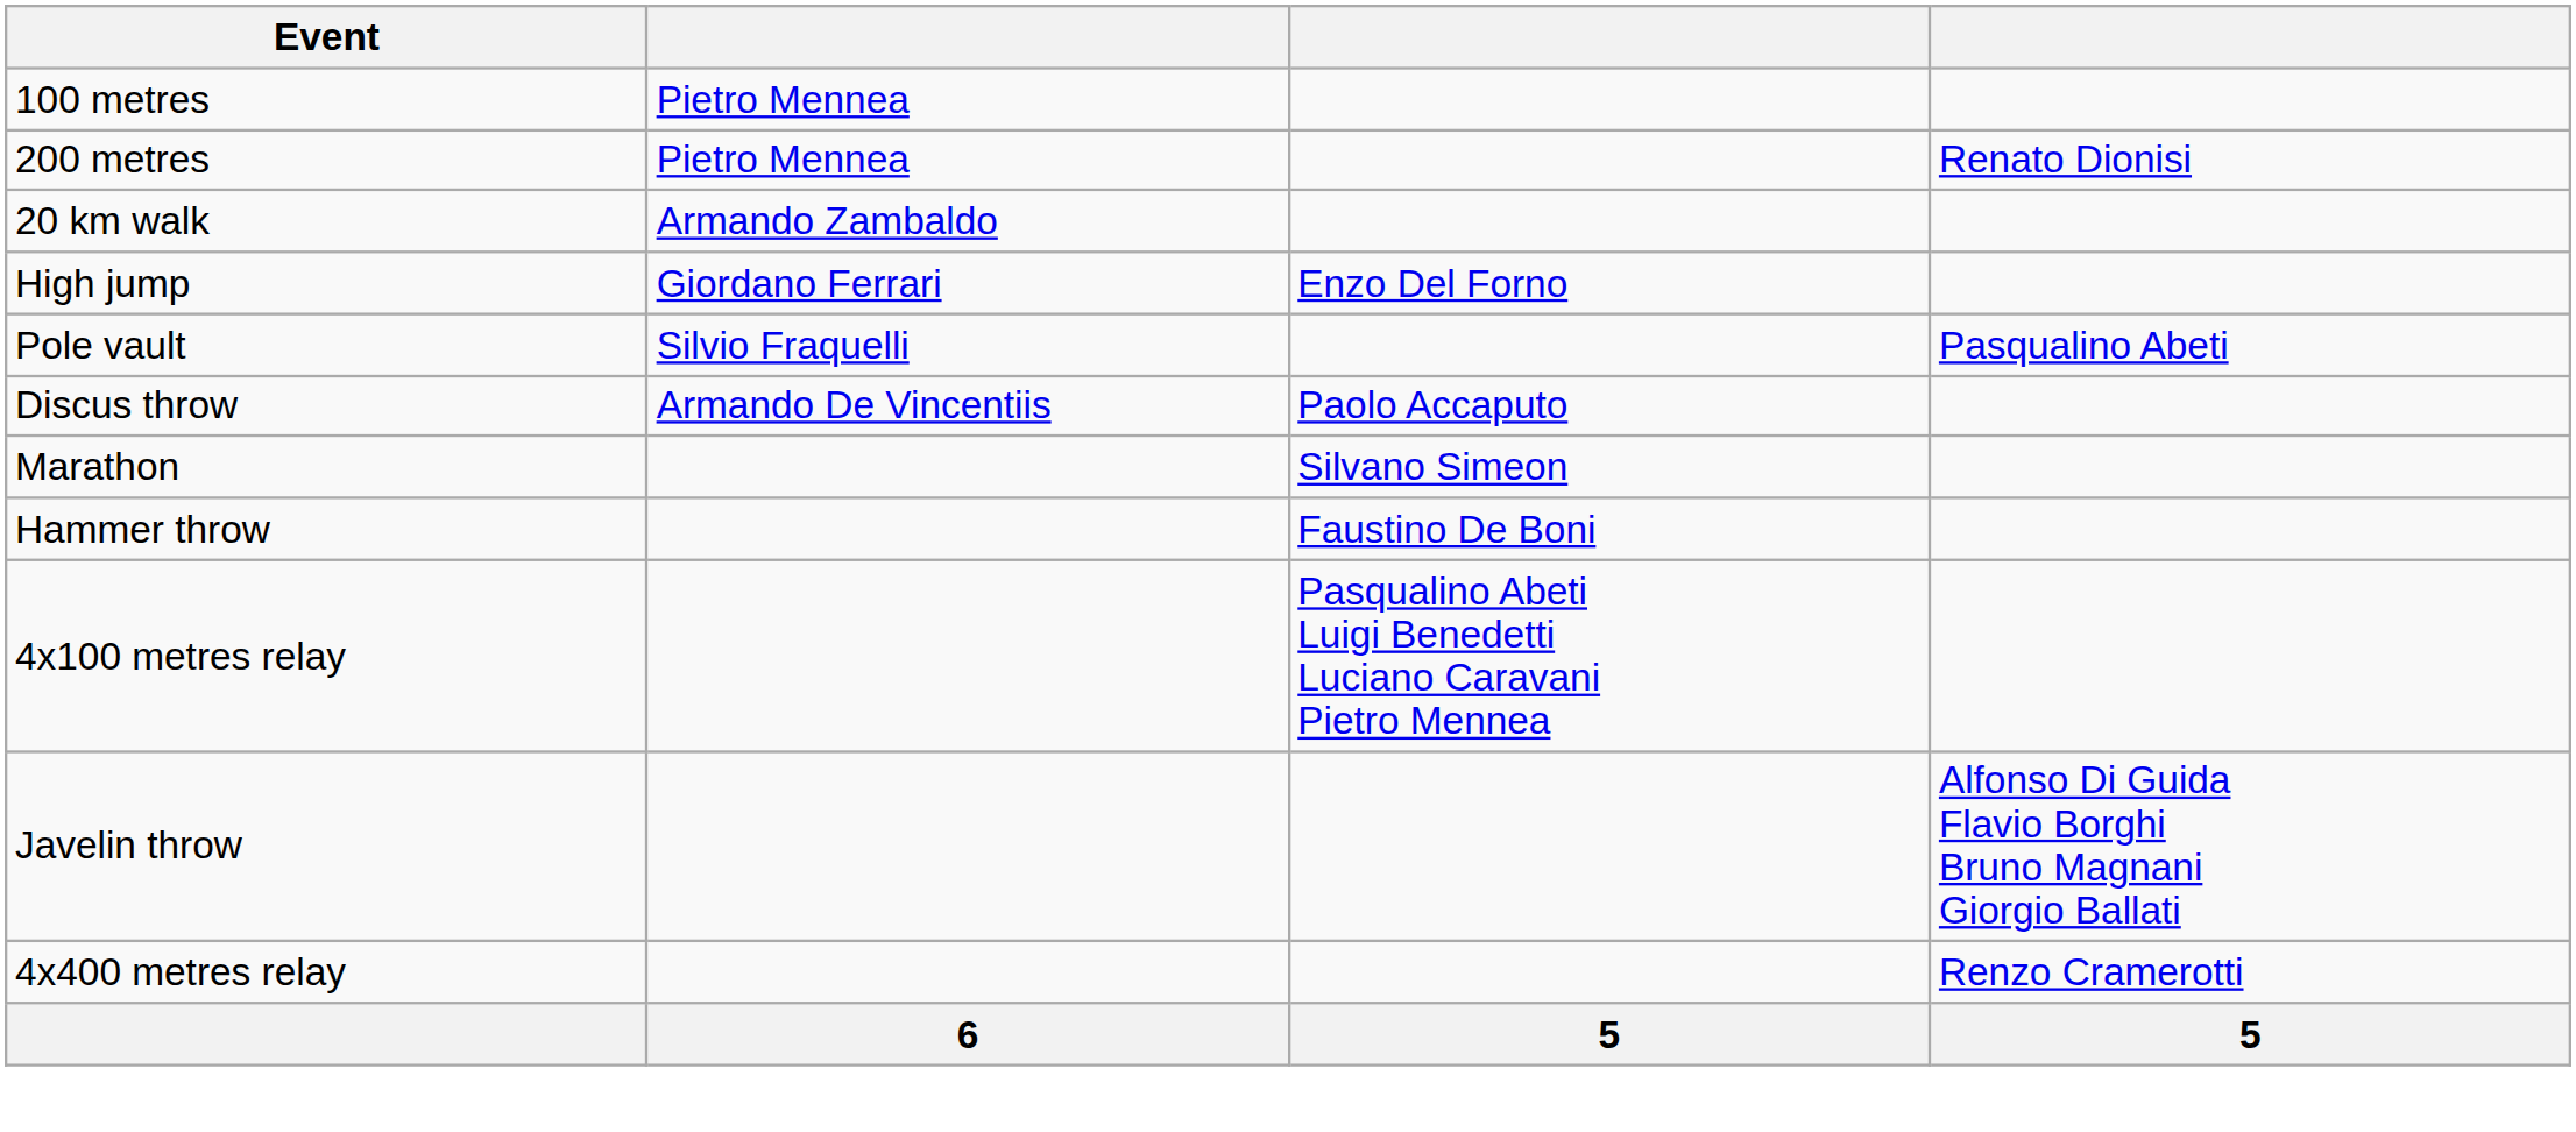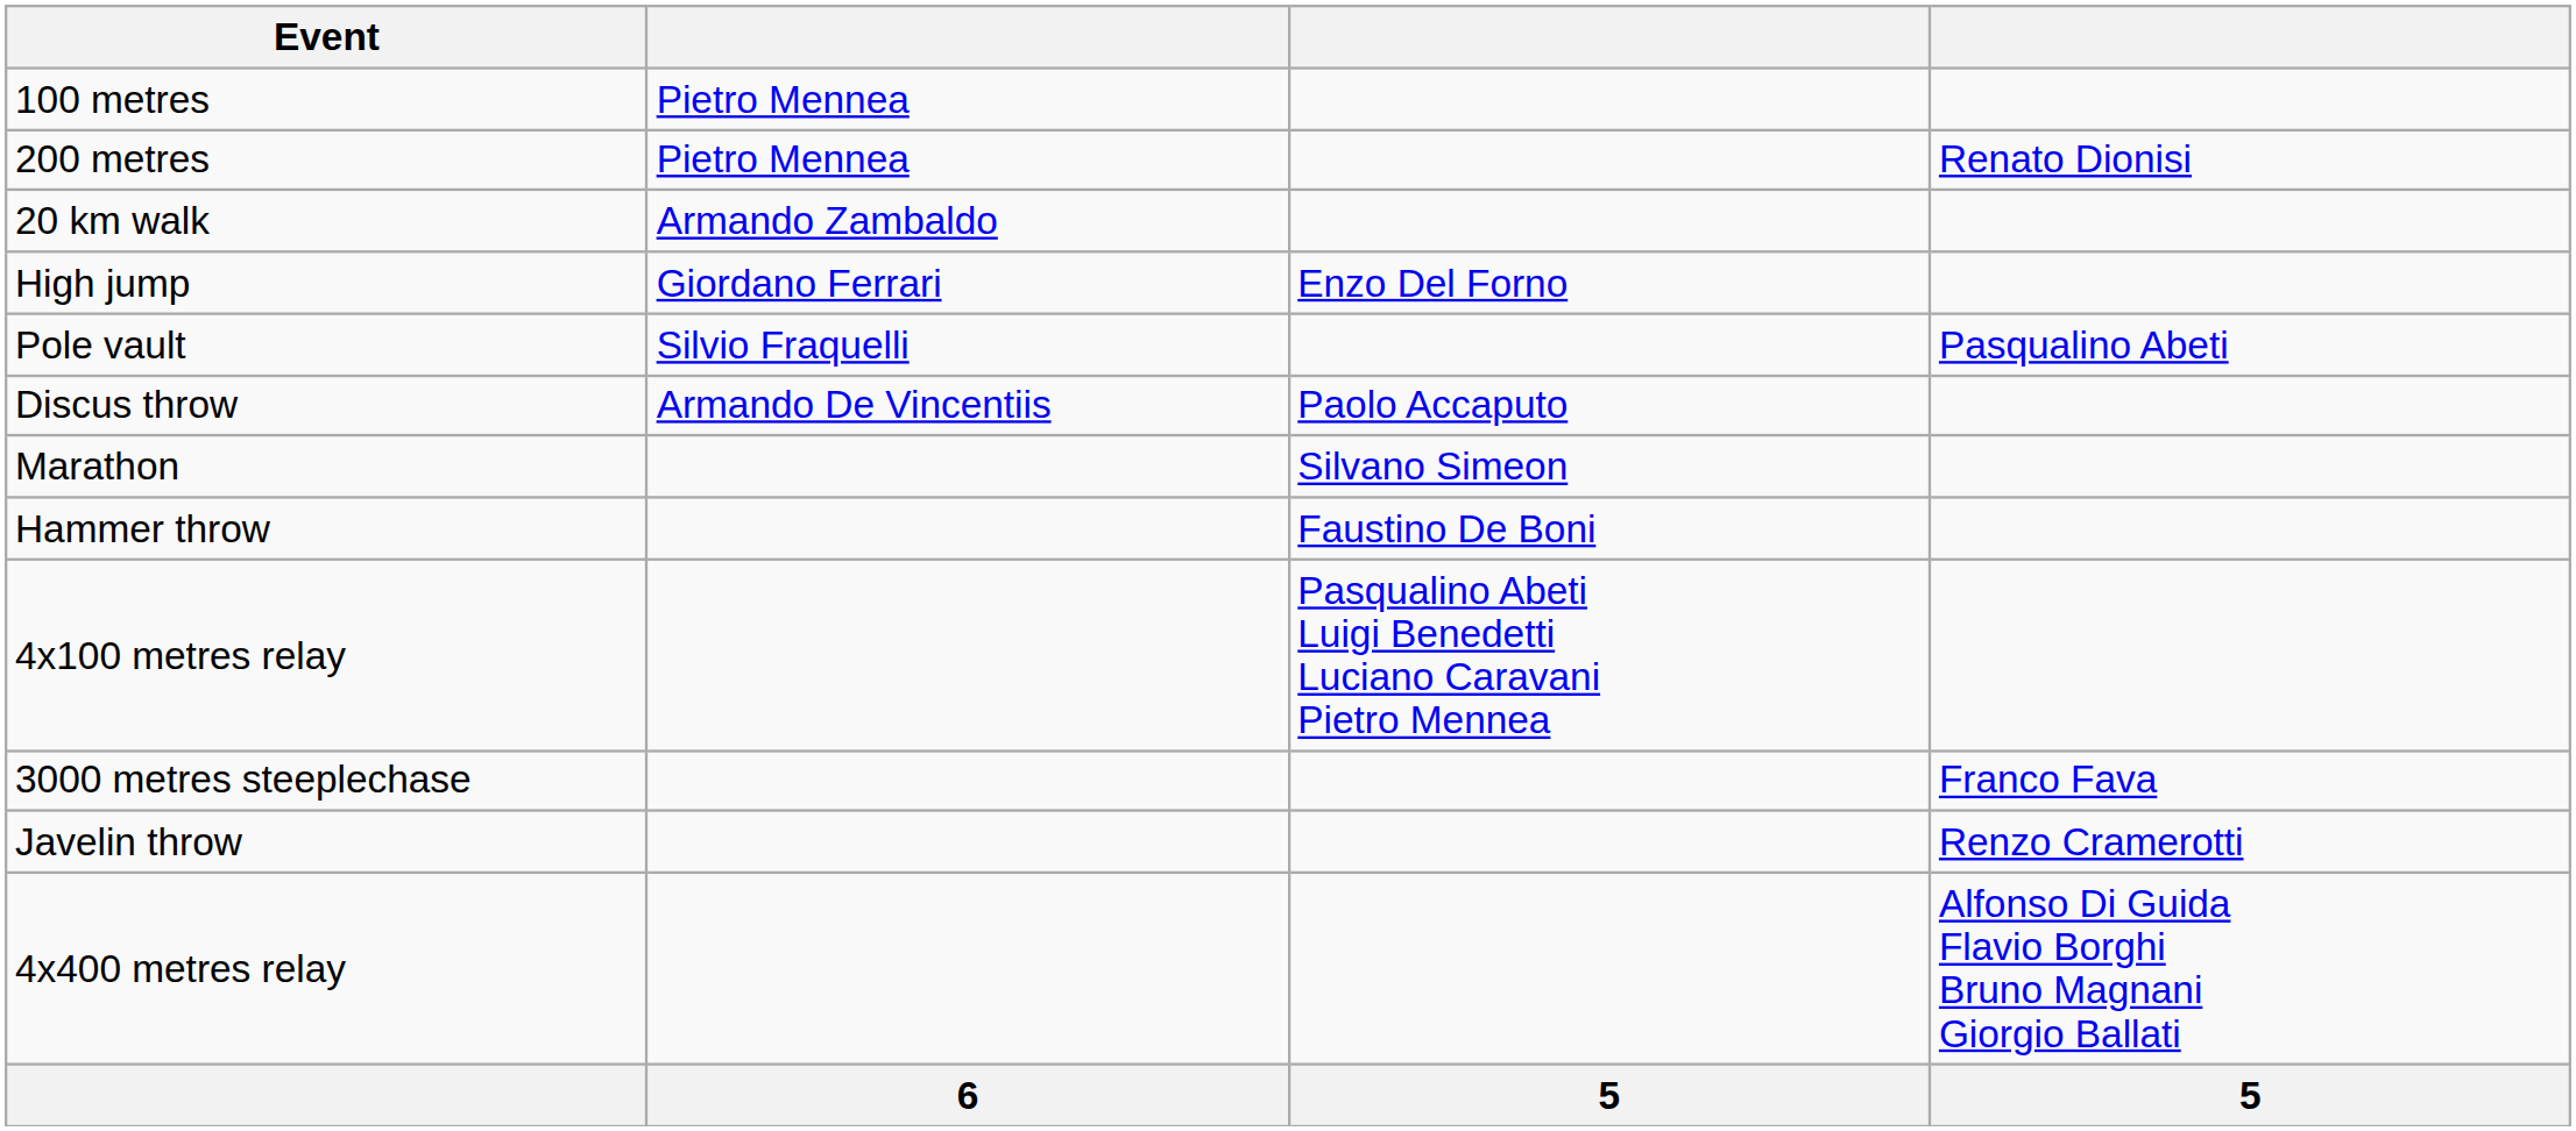+ row: 3000 metres steeplechase | Franco Fava
Javelin throw | column 4: Alfonso Di Guida Flavio Borghi Bruno Magnani Giorgio Ballati -> Renzo Cramerotti
4x400 metres relay | column 4: Renzo Cramerotti -> Alfonso Di Guida Flavio Borghi Bruno Magnani Giorgio Ballati
